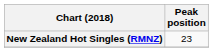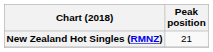New Zealand Hot Singles (RMNZ) | Peak position: 23 -> 21
